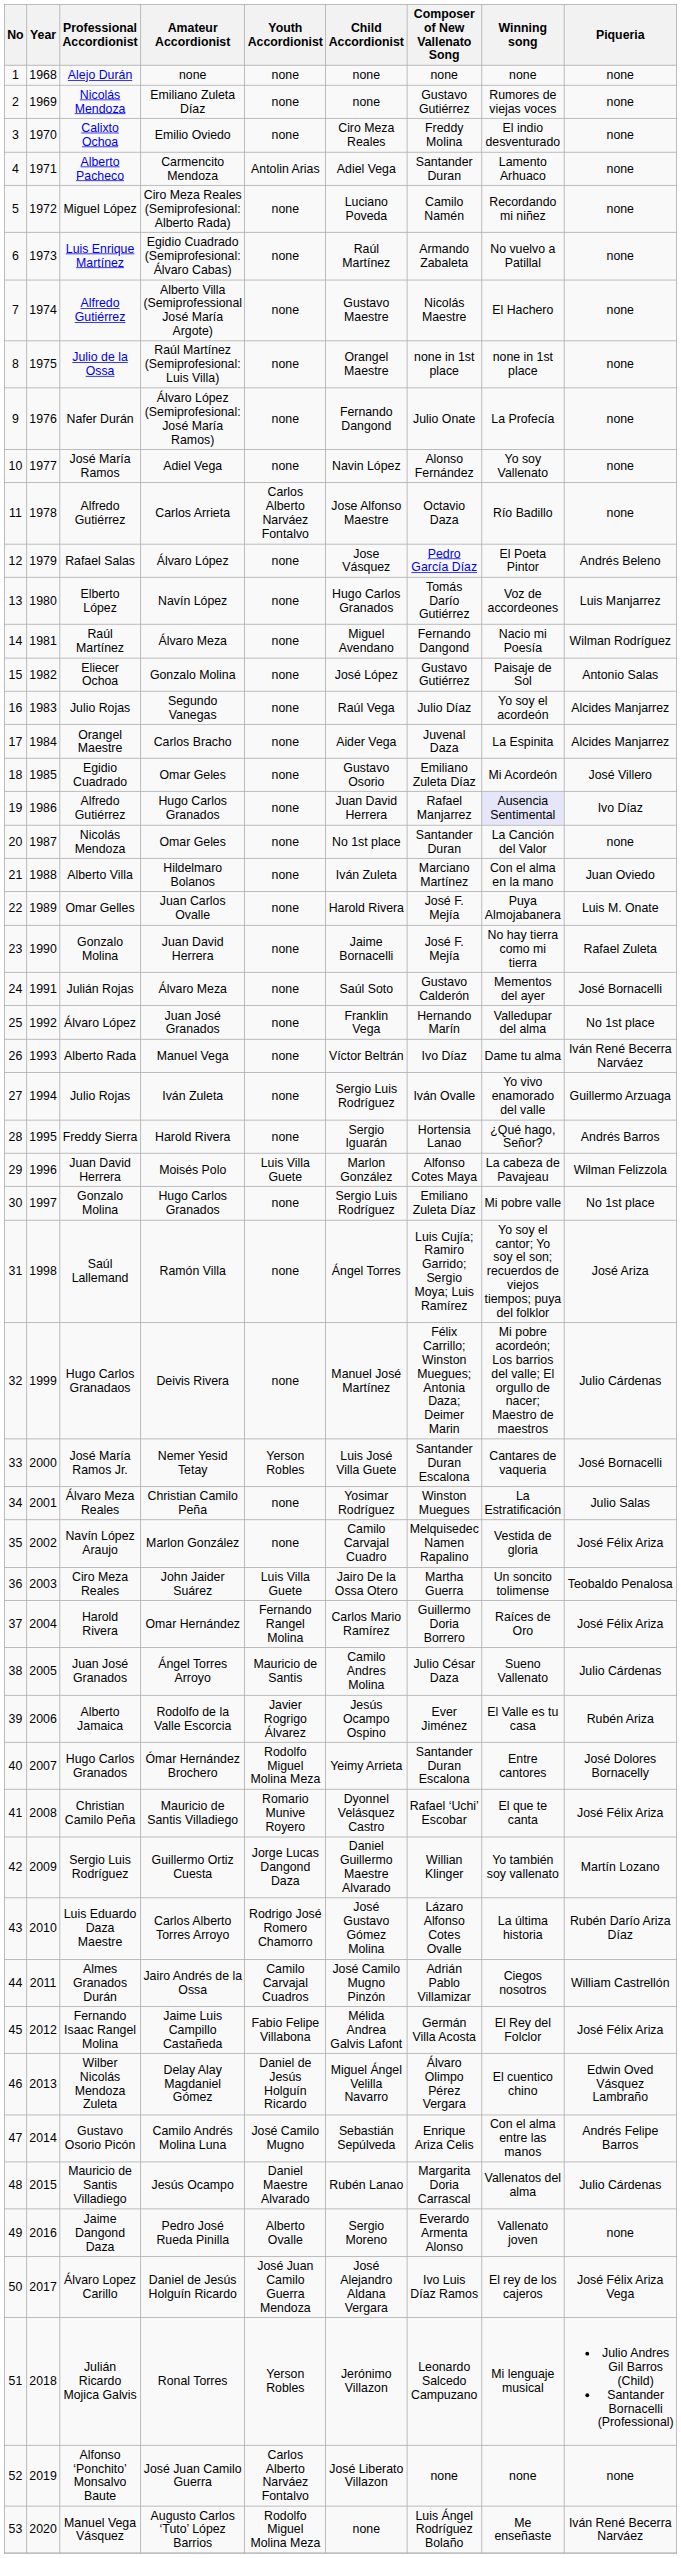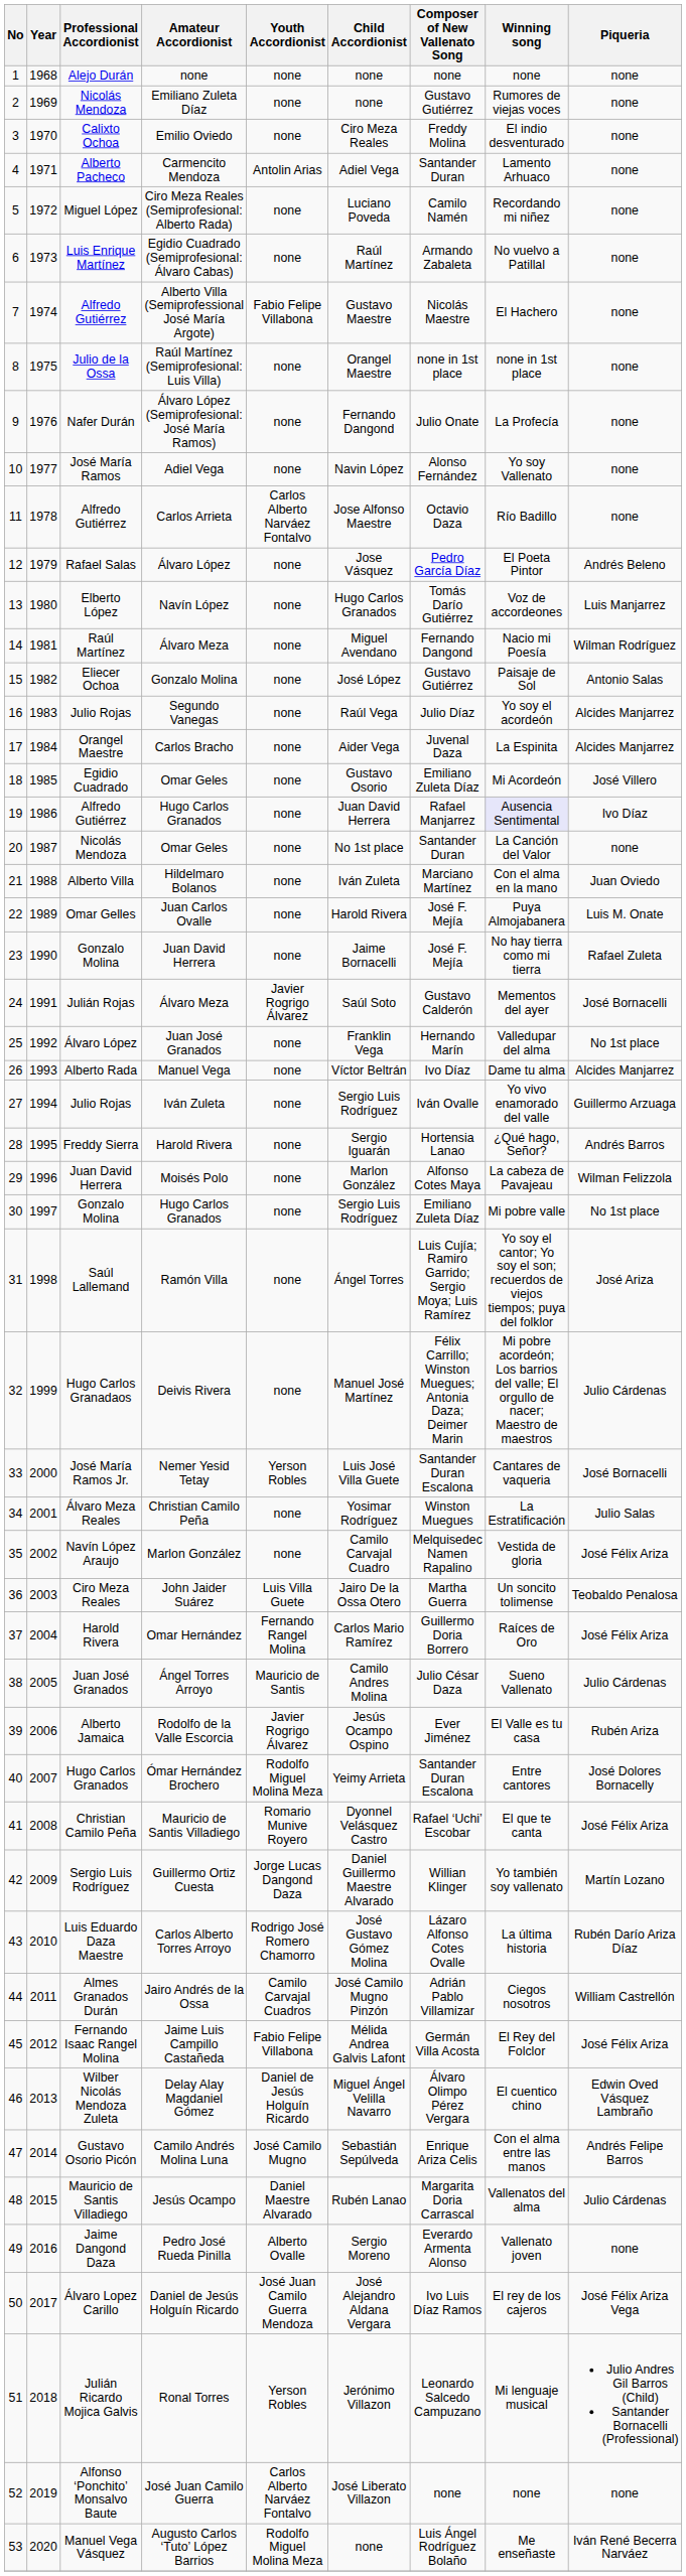Alberto Villa (Semiprofessional José María Argote) | Youth Accordionist: none -> Fabio Felipe Villabona
Julián Rojas / Álvaro Meza | Youth Accordionist: none -> Javier Rogrigo Álvarez
Manuel Vega | Piqueria: Iván René Becerra Narváez -> Alcides Manjarrez
Moisés Polo | Youth Accordionist: Luis Villa Guete -> none
